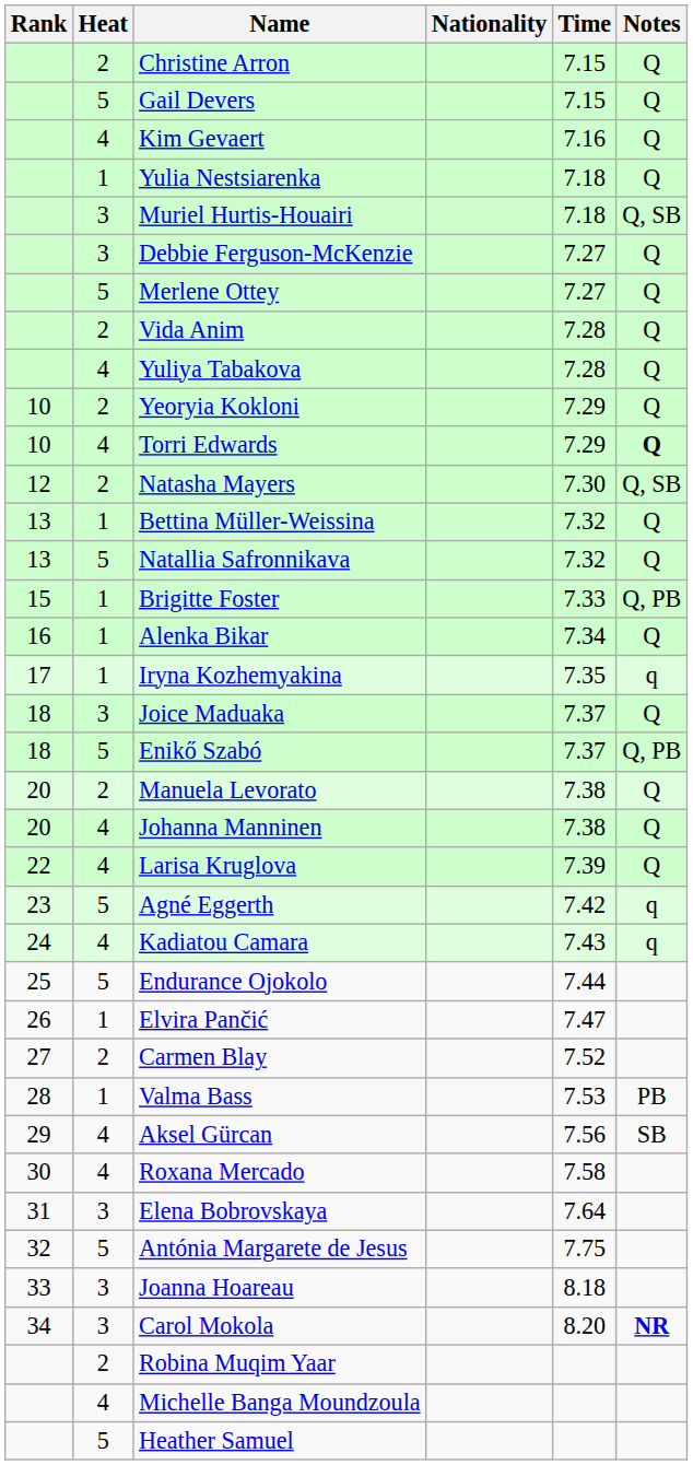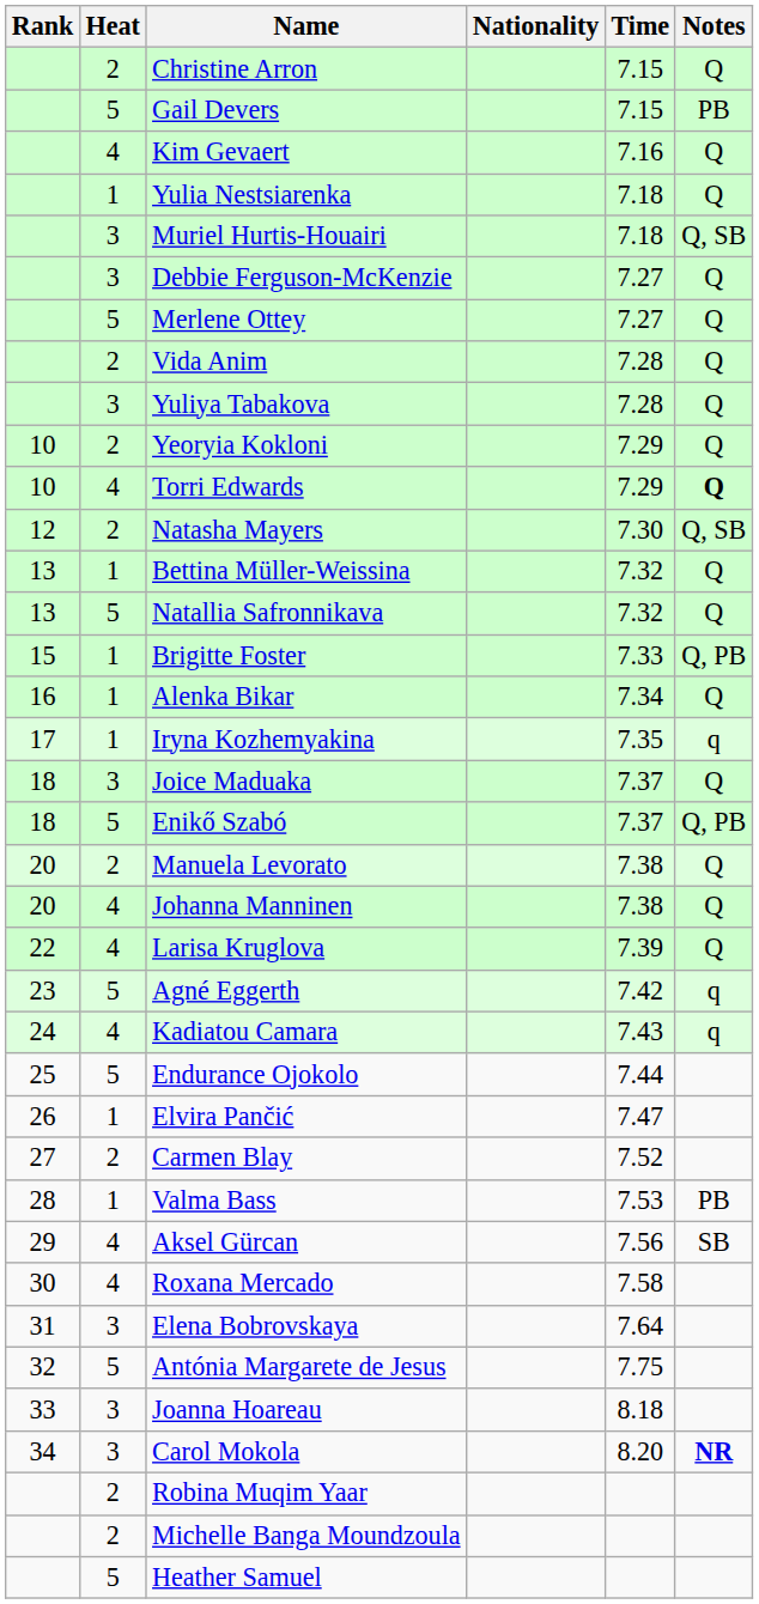Gail Devers | Notes: Q -> PB
Yuliya Tabakova | Heat: 4 -> 3
Michelle Banga Moundzoula | Heat: 4 -> 2
